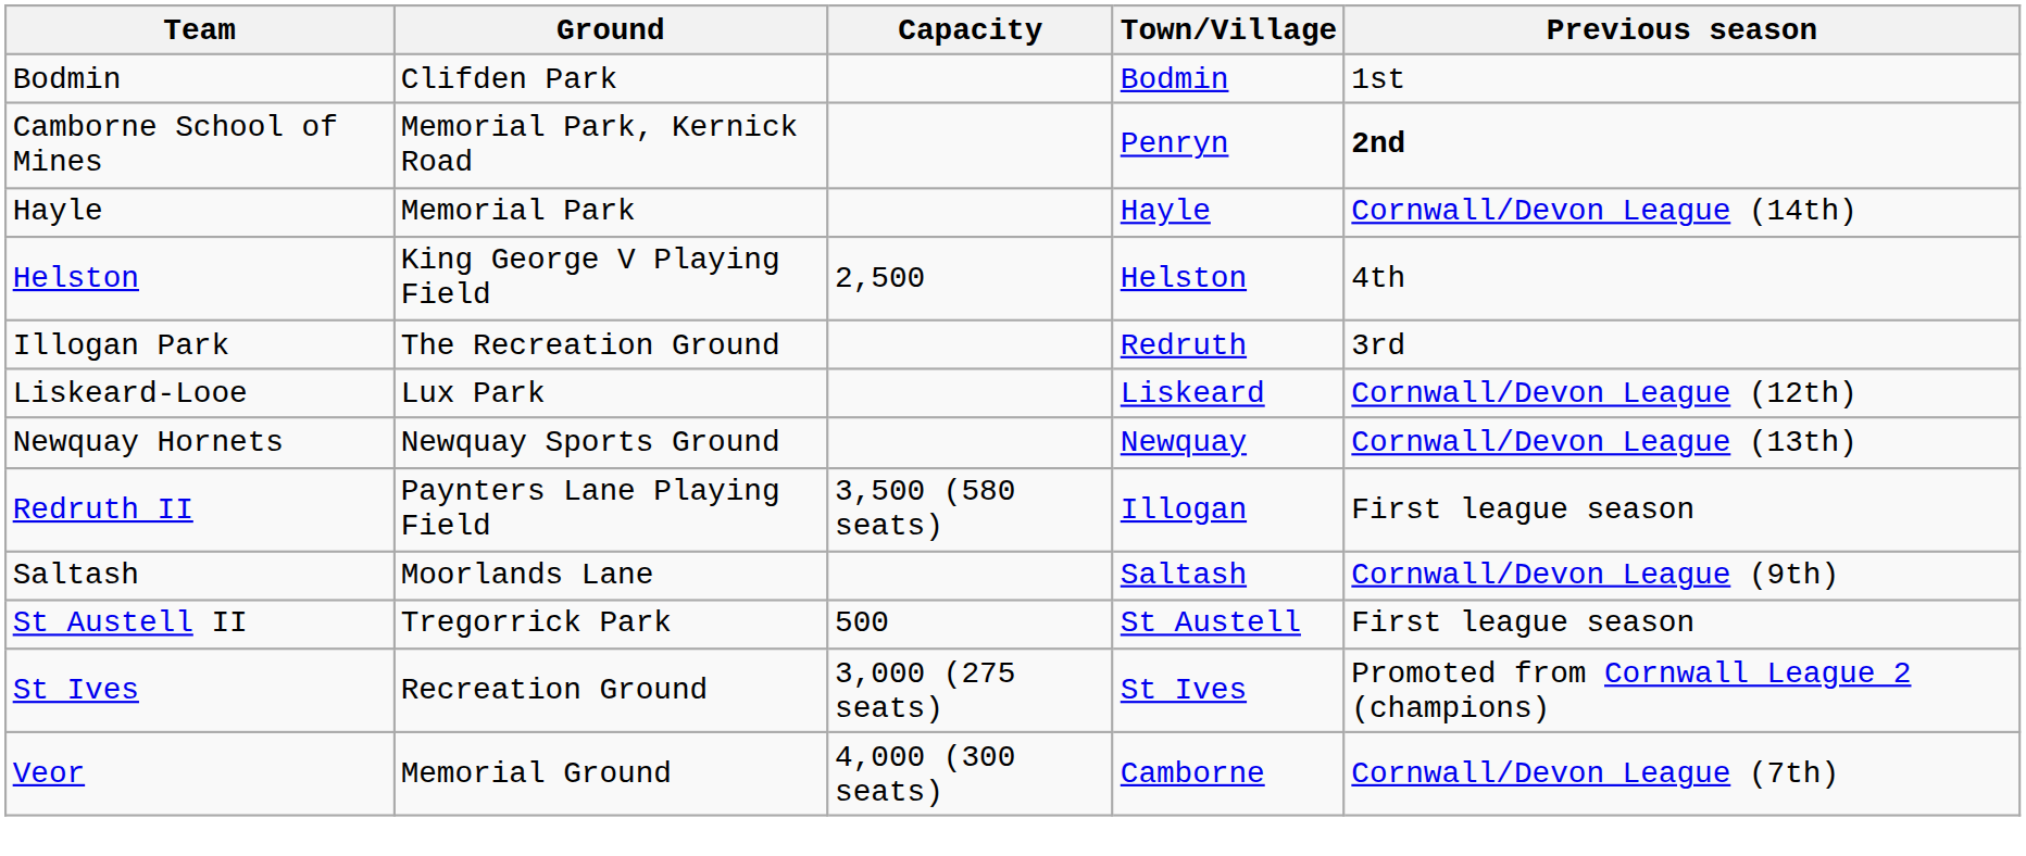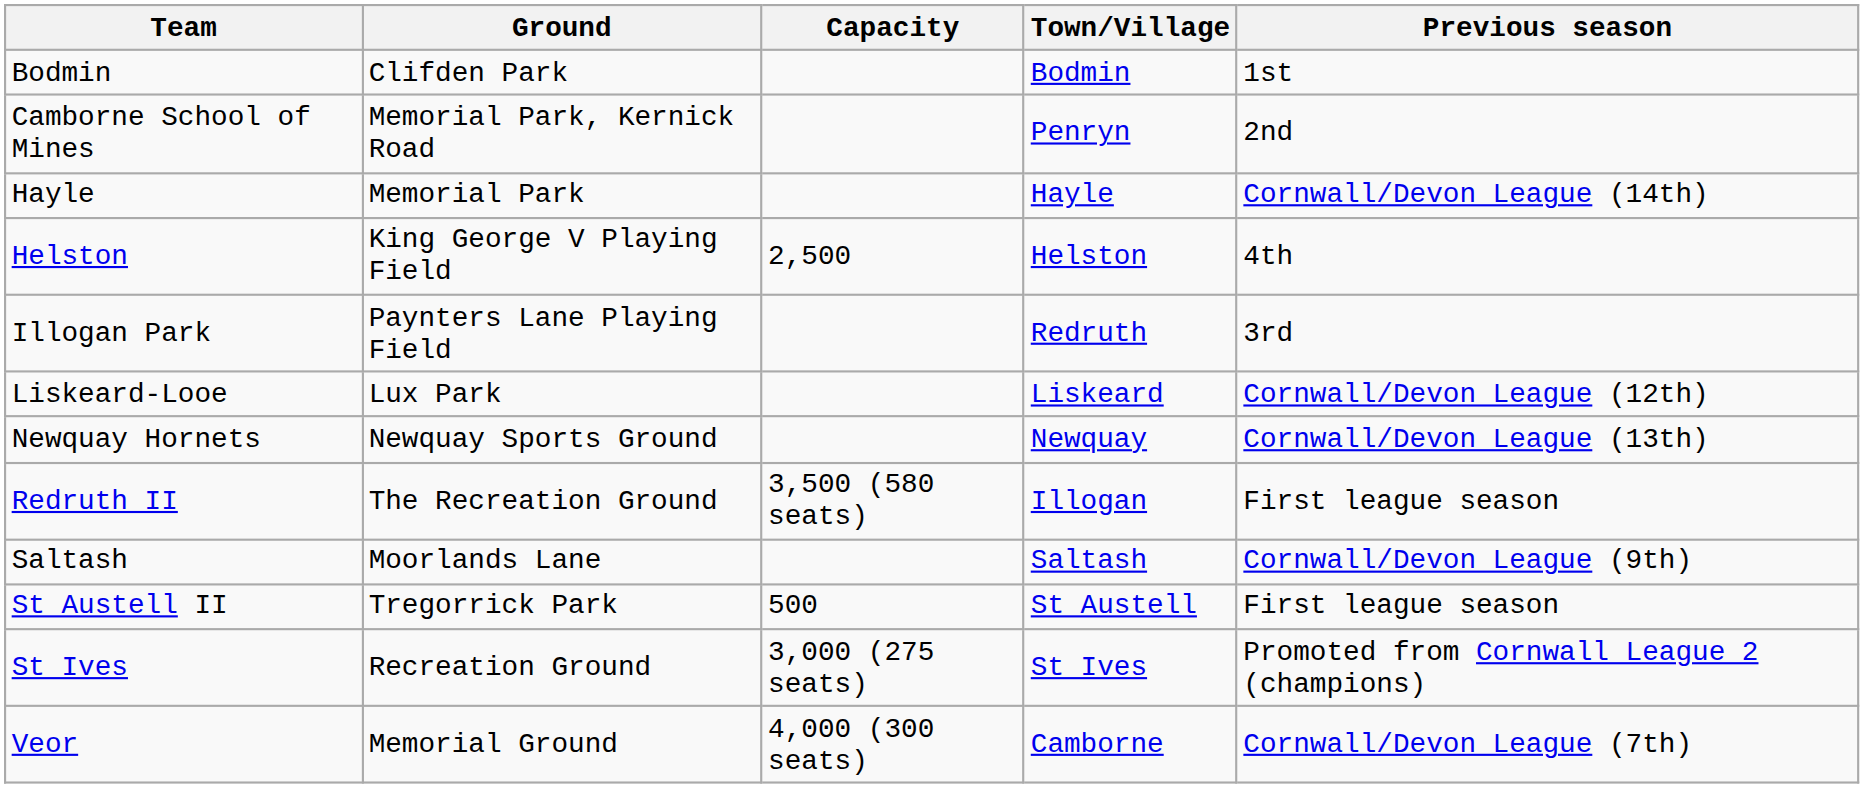Camborne School of Mines | Previous season: bold -> normal
Illogan Park | Ground: The Recreation Ground -> Paynters Lane Playing Field
Redruth II | Ground: Paynters Lane Playing Field -> The Recreation Ground
